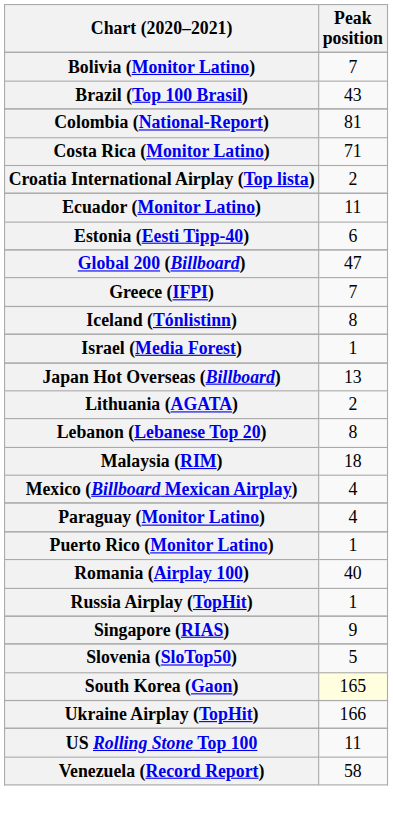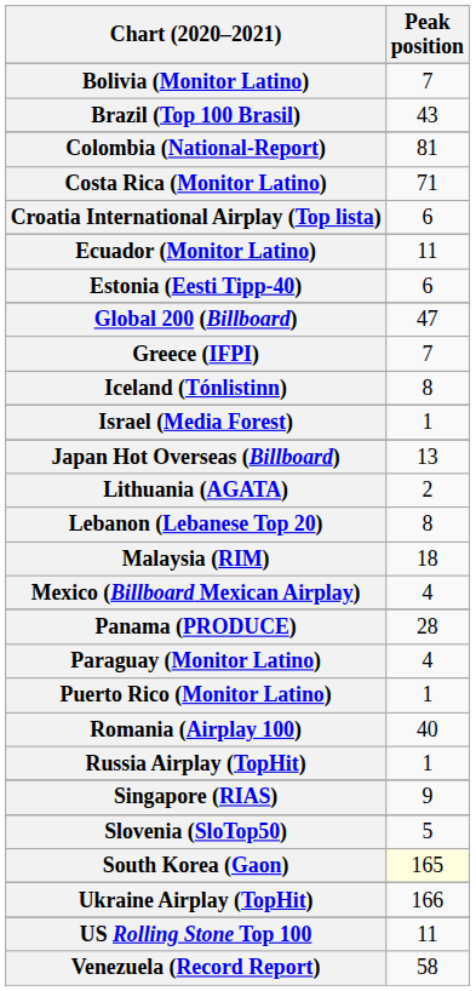Croatia International Airplay (Top lista) | Peak position: 2 -> 6
+ row: Panama (PRODUCE) | 28
